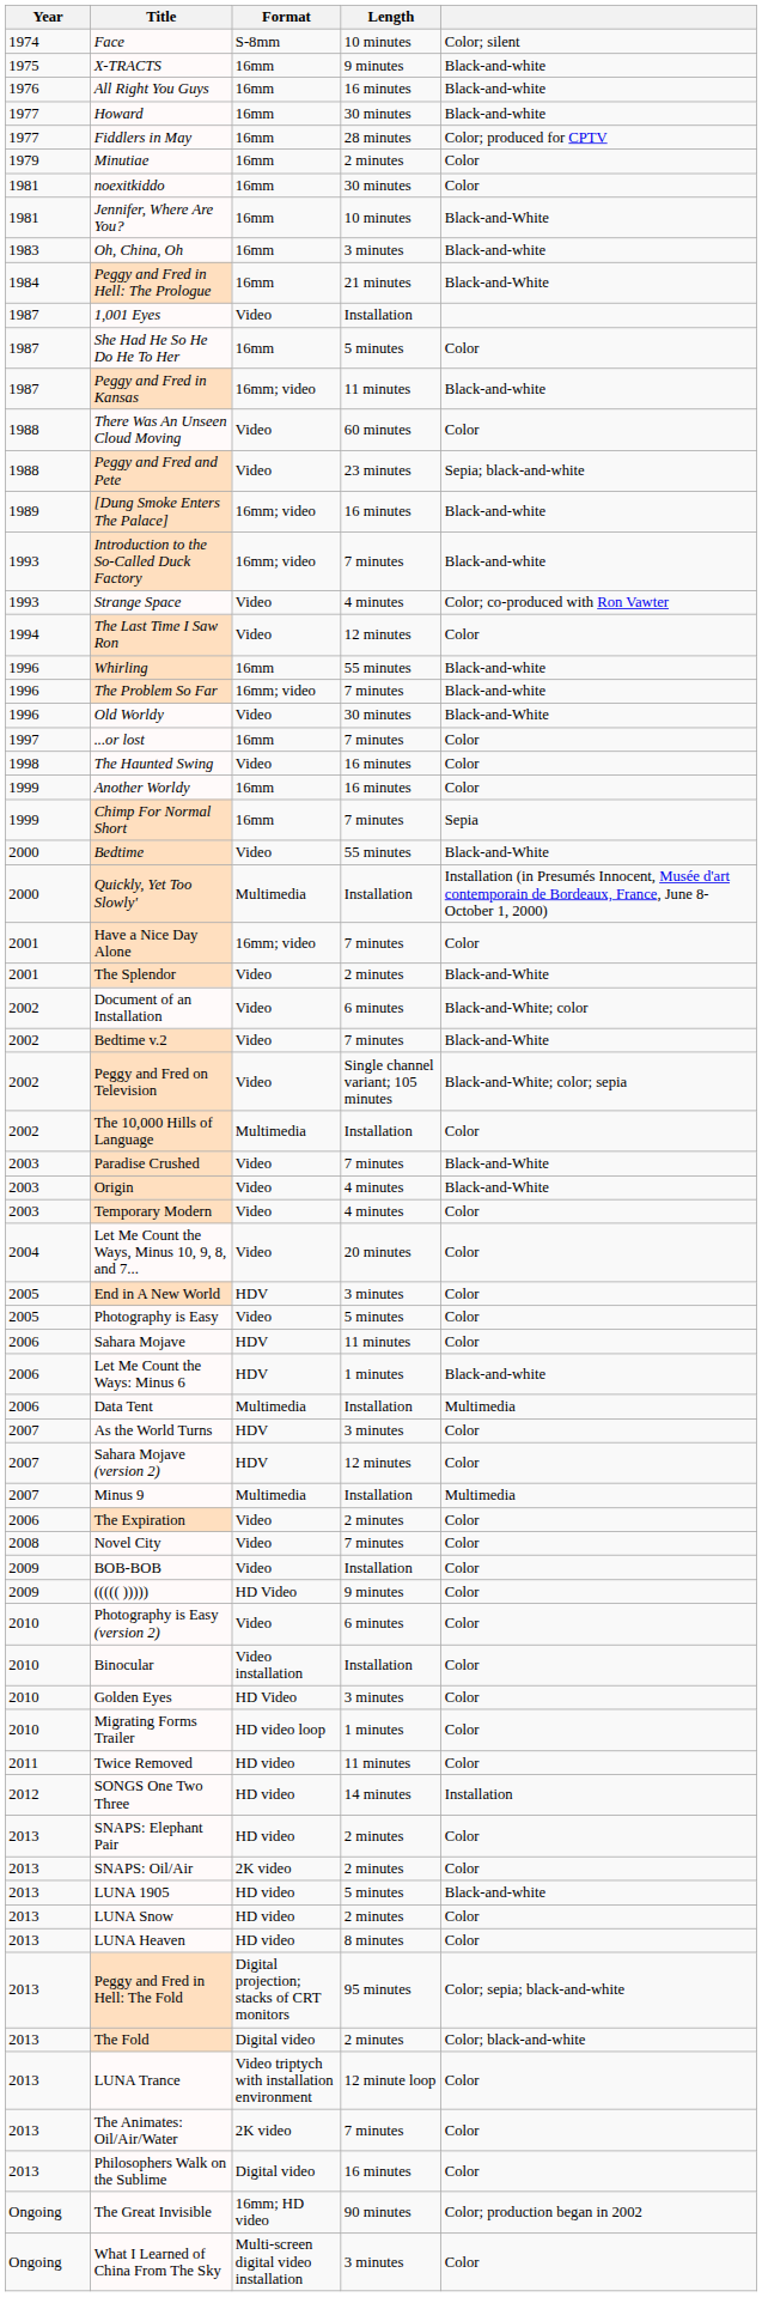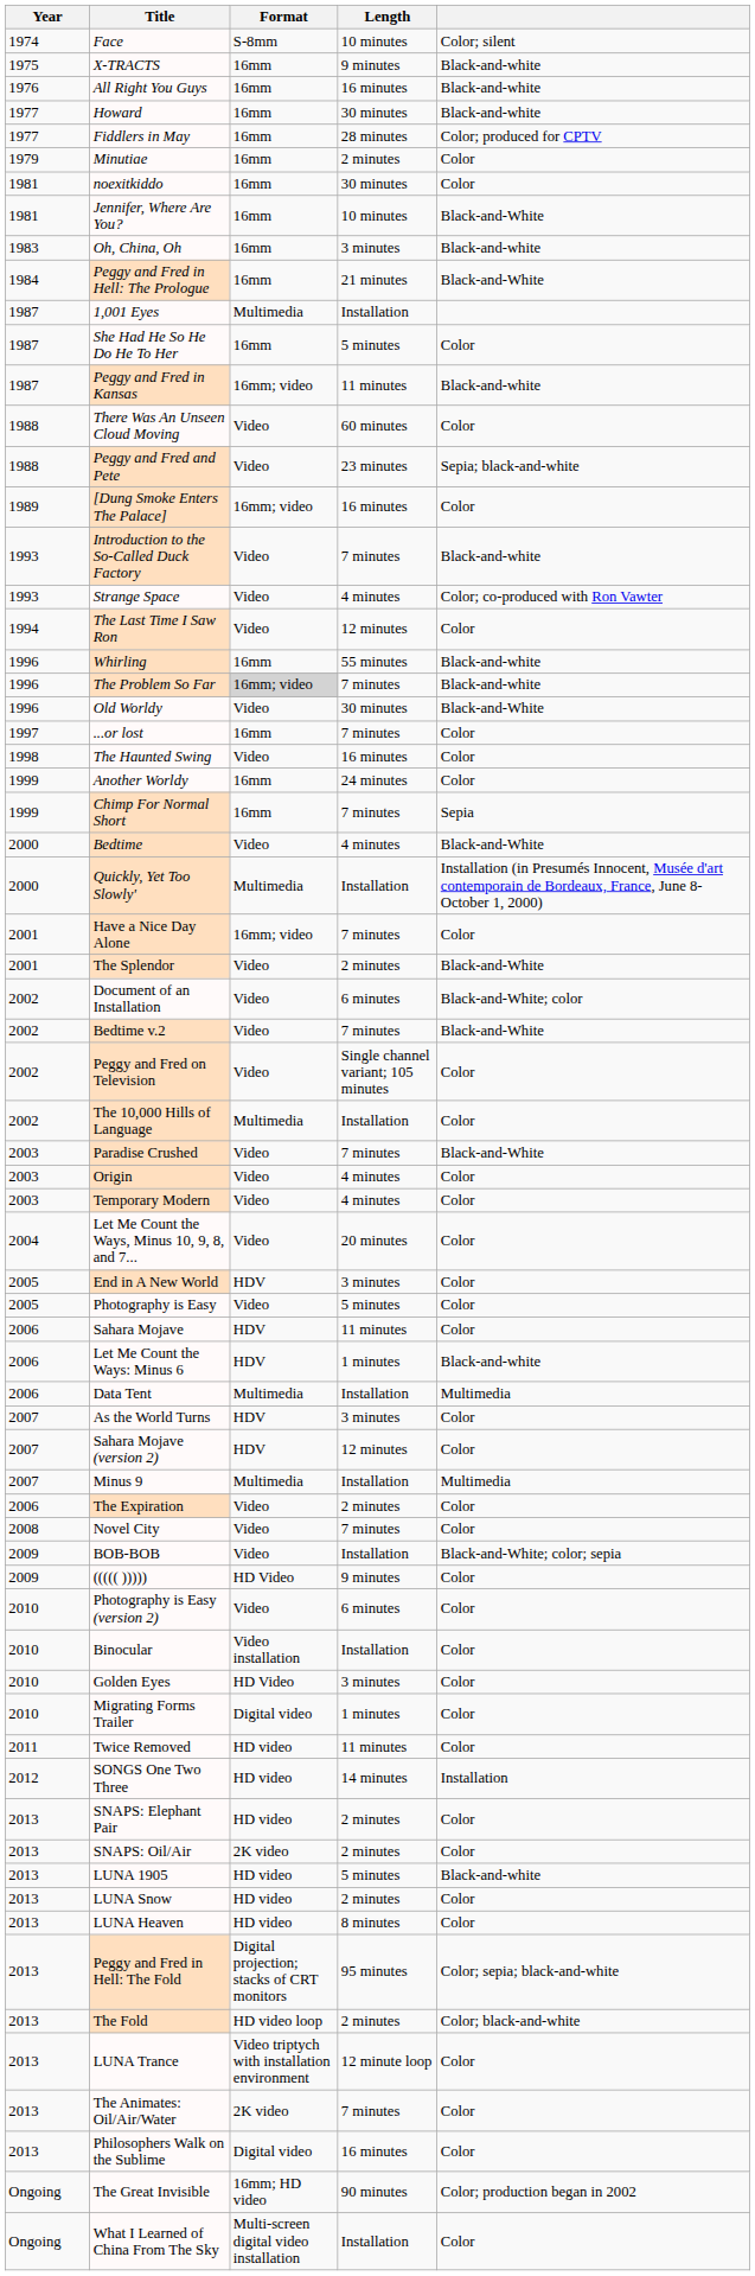1,001 Eyes | Format: Video -> Multimedia
[Dung Smoke Enters The Palace] | column 5: Black-and-white -> Color
Introduction to the So-Called Duck Factory | Format: 16mm; video -> Video
The Problem So Far | Format: no background -> lightgrey background
Another Worldy | Length: 16 minutes -> 24 minutes
Bedtime | Length: 55 minutes -> 4 minutes
Peggy and Fred on Television | column 5: Black-and-White; color; sepia -> Color
Origin | column 5: Black-and-White -> Color
BOB-BOB | column 5: Color -> Black-and-White; color; sepia
Migrating Forms Trailer | Format: HD video loop -> Digital video
The Fold | Format: Digital video -> HD video loop
What I Learned of China From The Sky | Length: 3 minutes -> Installation
